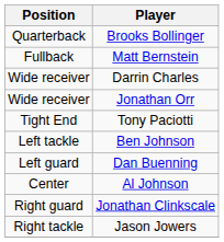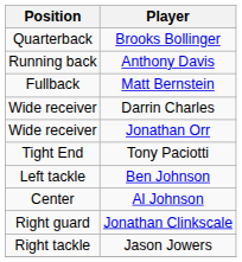+ row: Running back | Anthony Davis
- row: Left guard | Dan Buenning
